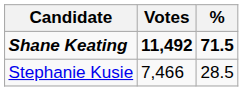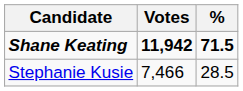Shane Keating | Votes: 11,492 -> 11,942
